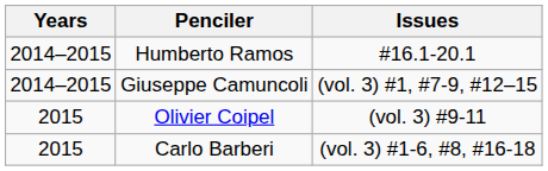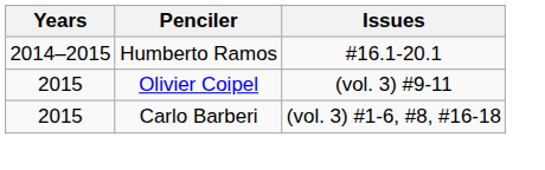- row: 2014–2015 | Giuseppe Camuncoli | (vol. 3) #1, #7-9, #12–15
